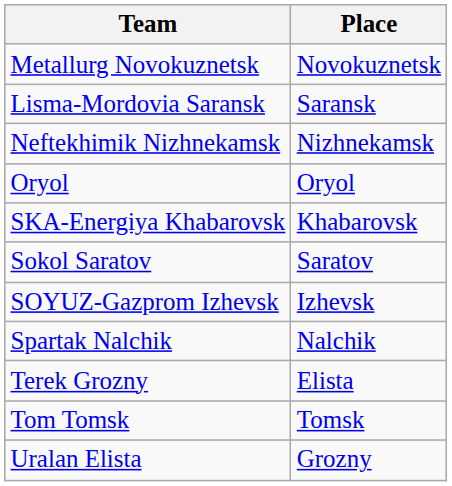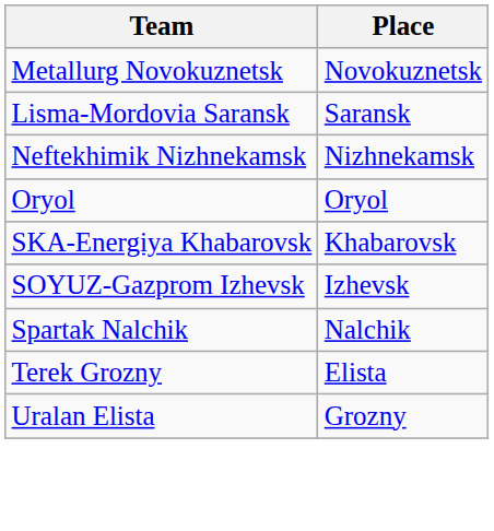- row: Sokol Saratov | Saratov
- row: Tom Tomsk | Tomsk
